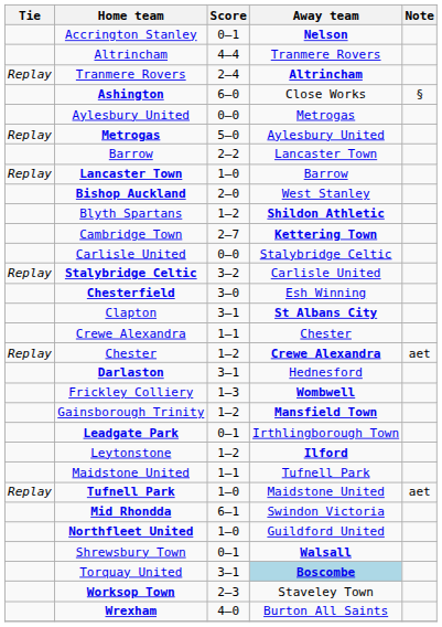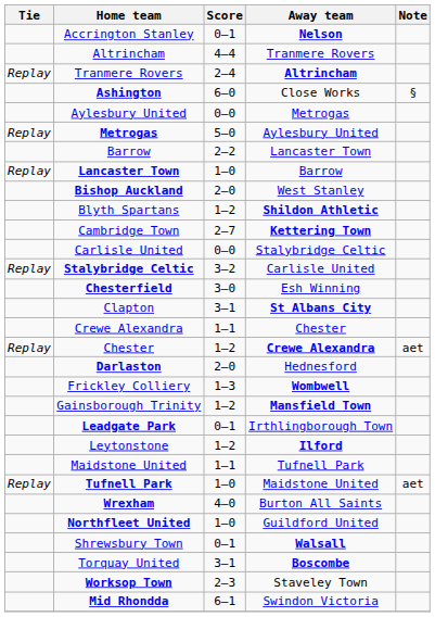Darlaston | Score: 3–1 -> 2–0
rows swapped: Mid Rhondda <-> Wrexham
Torquay United | Away team: lightblue background -> no background
